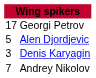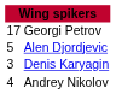Andrey Nikolov | column 1: 7 -> 4
